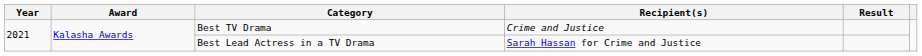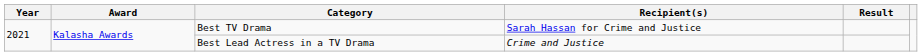Best TV Drama | Recipient(s): Crime and Justice -> Sarah Hassan for Crime and Justice
Best Lead Actress in a TV Drama | Recipient(s): Sarah Hassan for Crime and Justice -> Crime and Justice
